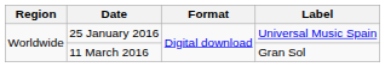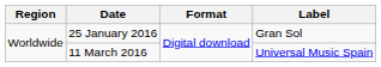25 January 2016 | Label: Universal Music Spain -> Gran Sol
11 March 2016 | Label: Gran Sol -> Universal Music Spain
